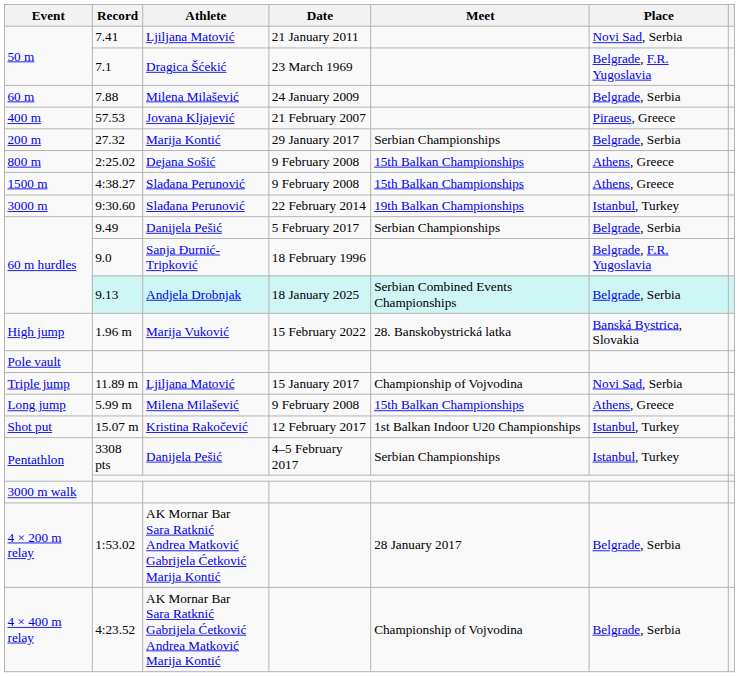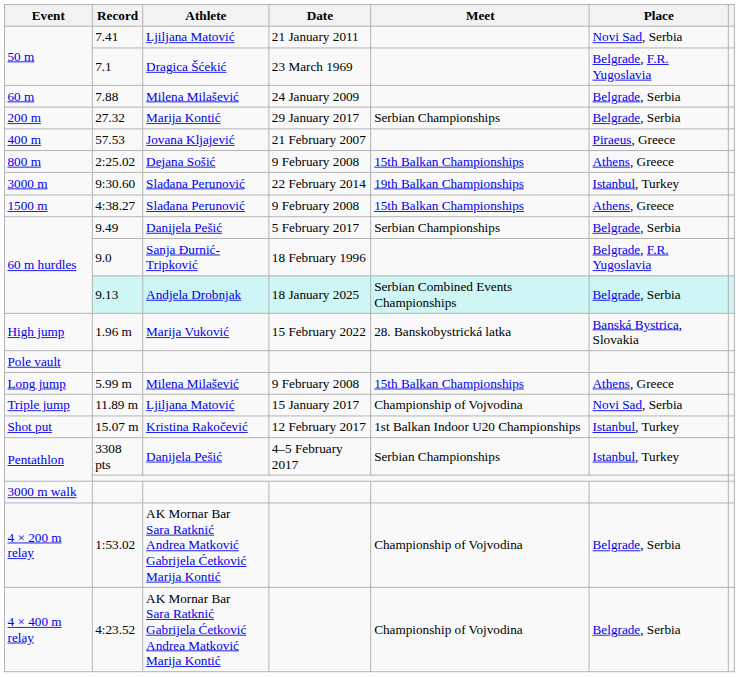rows swapped: 27.32 <-> 57.53
rows swapped: 4:38.27 <-> 9:30.60
rows swapped: 5.99 m <-> 11.89 m
1:53.02 | Meet: 28 January 2017 -> Championship of Vojvodina
